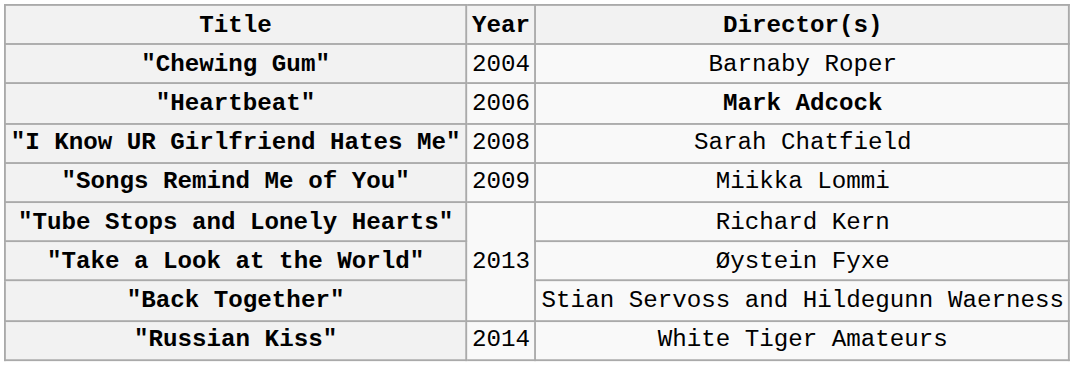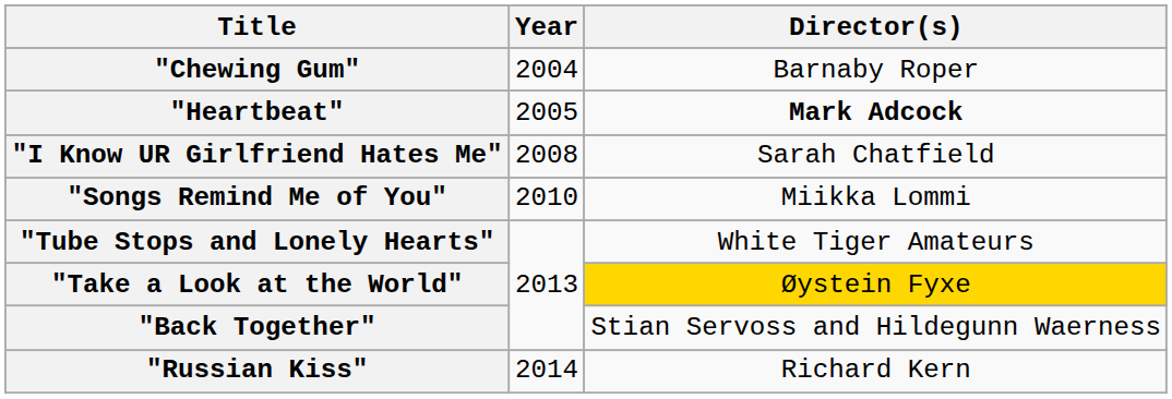"Heartbeat" | Year: 2006 -> 2005
"Songs Remind Me of You" | Year: 2009 -> 2010
"Tube Stops and Lonely Hearts" | Director(s): Richard Kern -> White Tiger Amateurs
"Take a Look at the World" | Director(s): no background -> gold background
"Russian Kiss" | Director(s): White Tiger Amateurs -> Richard Kern
